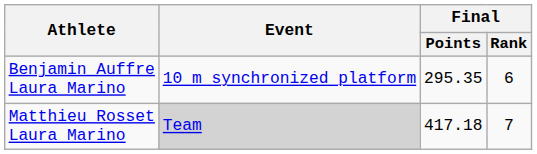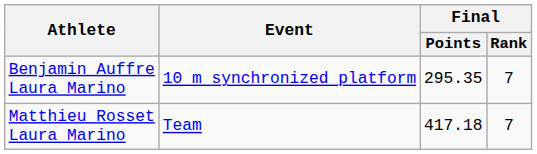Benjamin Auffre Laura Marino | Final / Rank: 6 -> 7
Matthieu Rosset Laura Marino | Event: lightgrey background -> no background
